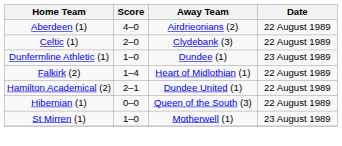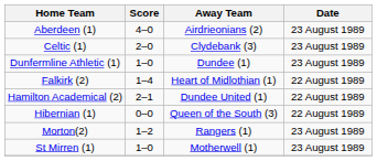Aberdeen (1) | Date: 22 August 1989 -> 23 August 1989
Celtic (1) | Date: 22 August 1989 -> 23 August 1989
+ row: Morton(2) | 1–2 | Rangers (1) | 23 August 1989
